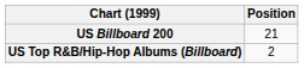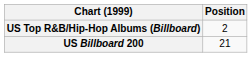rows swapped: US Billboard 200 <-> US Top R&B/Hip-Hop Albums (Billboard)
